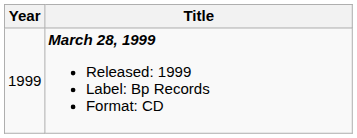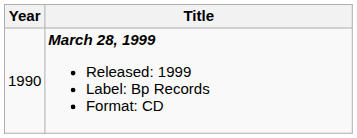March 28, 1999 Released: 1999 Label: Bp Records Format: CD | Year: 1999 -> 1990
